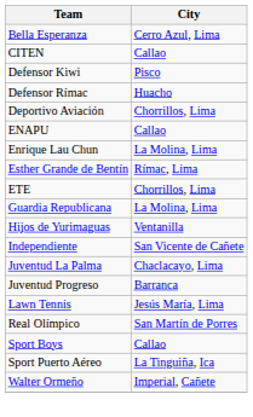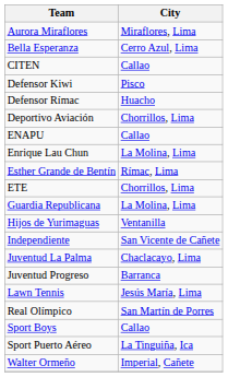+ row: Aurora Miraflores | Miraflores, Lima
